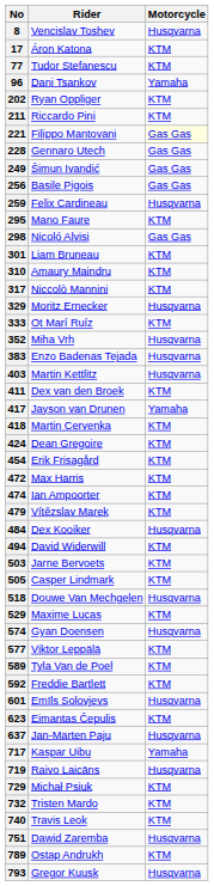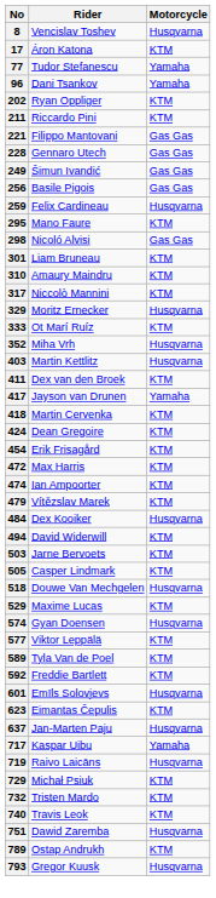77 | Motorcycle: KTM -> Yamaha
221 | Motorcycle: lightyellow background -> no background
- row: 383 | Enzo Badenas Tejada | Husqvarna
